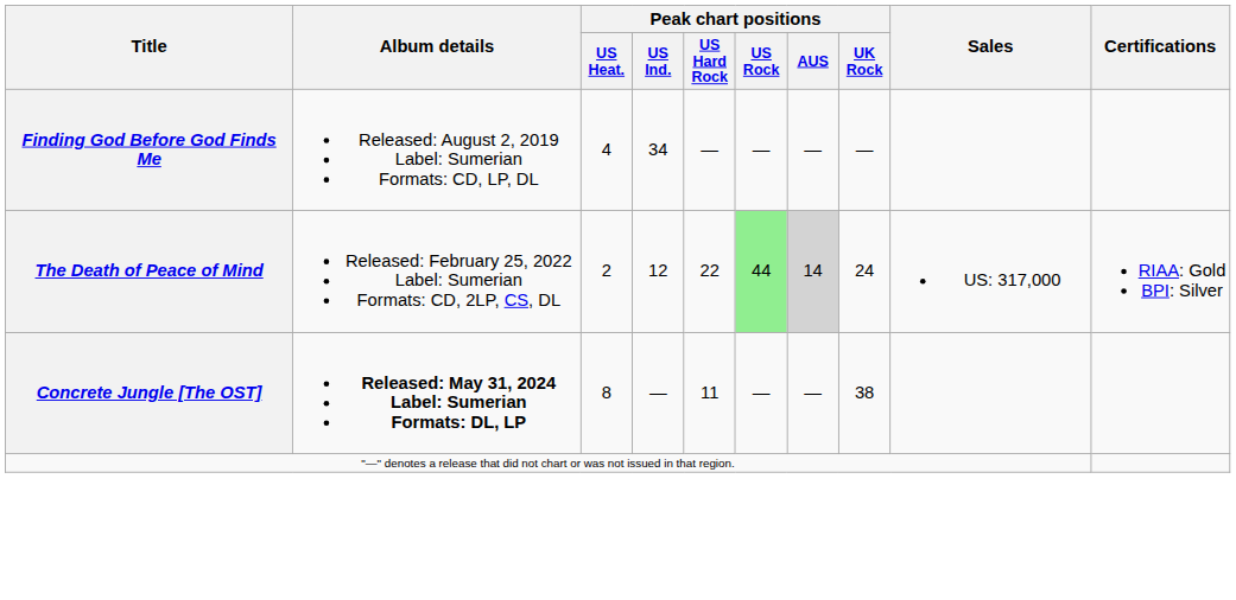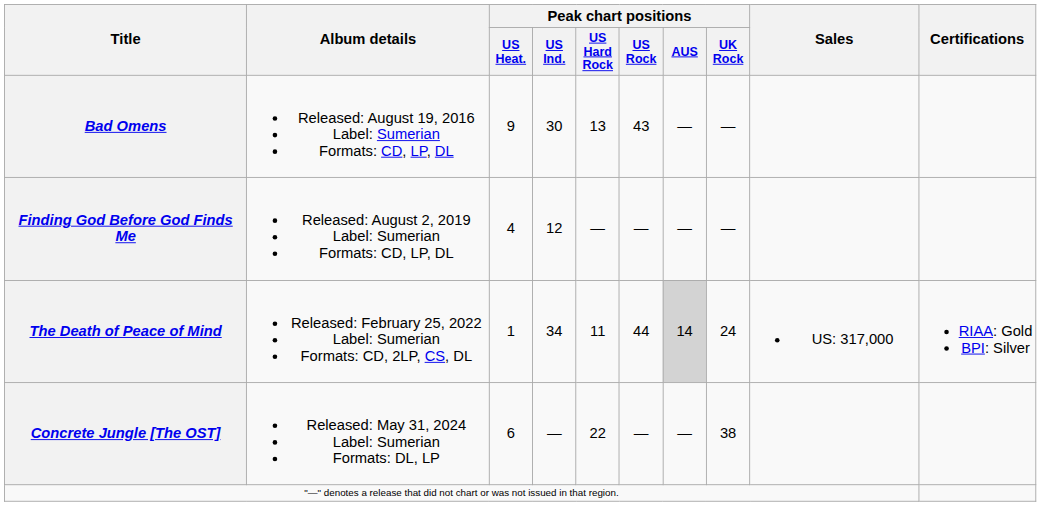+ row: Bad Omens | Released: August 19, 2016 Label: Sumerian Formats: CD, LP, DL | 9 | 30 | 13 | 43 | — | —
Finding God Before God Finds Me | Peak chart positions / US Ind.: 34 -> 12
The Death of Peace of Mind | Peak chart positions / US Heat.: 2 -> 1
The Death of Peace of Mind | Peak chart positions / US Ind.: 12 -> 34
The Death of Peace of Mind | Peak chart positions / US Hard Rock: 22 -> 11
The Death of Peace of Mind | Peak chart positions / US Rock: lightgreen background -> no background
Concrete Jungle [The OST] | Album details: bold -> normal
Concrete Jungle [The OST] | Peak chart positions / US Heat.: 8 -> 6
Concrete Jungle [The OST] | Peak chart positions / US Hard Rock: 11 -> 22
